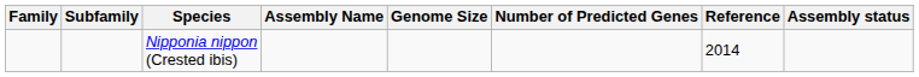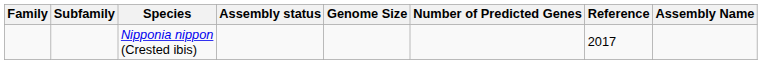columns swapped: Assembly Name <-> Assembly status
Nipponia nippon (Crested ibis) | Reference: 2014 -> 2017
